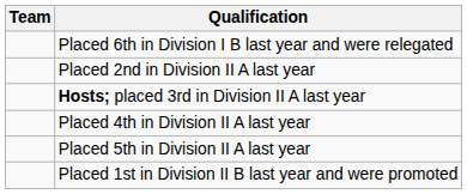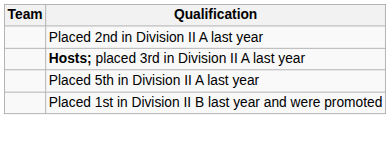- row: Placed 6th in Division I B last year and were relegated
- row: Placed 4th in Division II A last year
